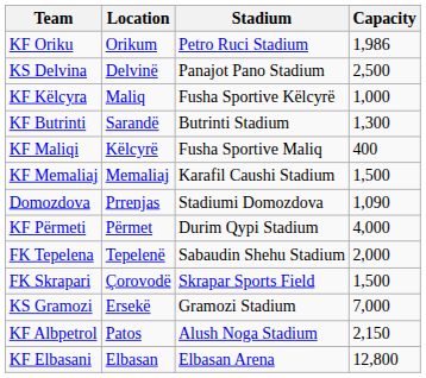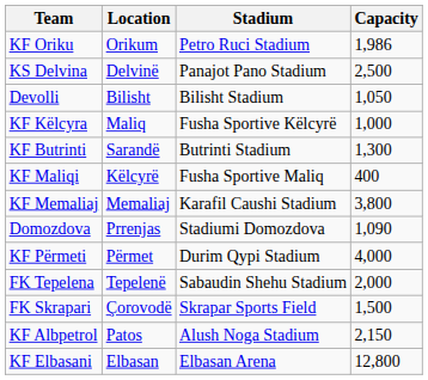+ row: Devolli | Bilisht | Bilisht Stadium | 1,050
KF Memaliaj | Capacity: 1,500 -> 3,800
- row: KS Gramozi | Ersekë | Gramozi Stadium | 7,000
